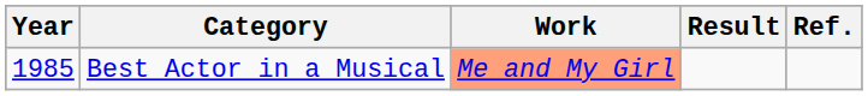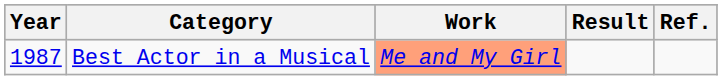Best Actor in a Musical | Year: 1985 -> 1987
